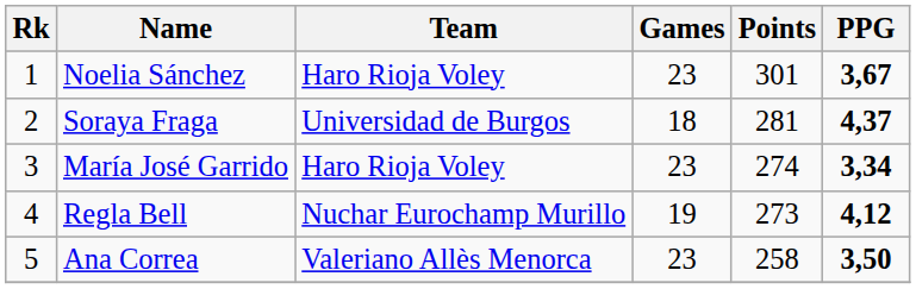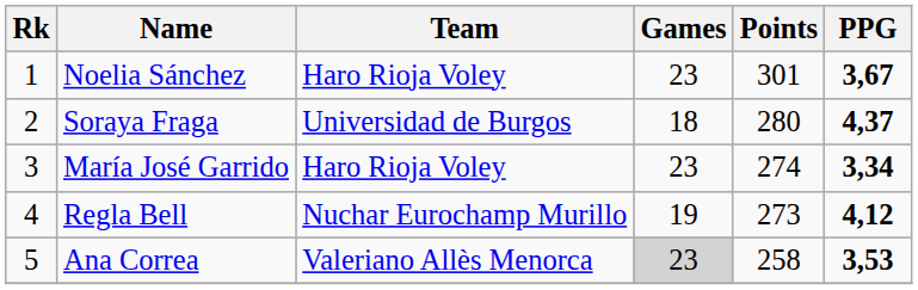Soraya Fraga | Points: 281 -> 280
Ana Correa | Games: no background -> lightgrey background
Ana Correa | PPG: 3,50 -> 3,53
